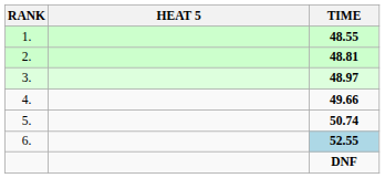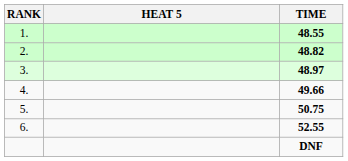2. | TIME: 48.81 -> 48.82
5. | TIME: 50.74 -> 50.75
6. | TIME: lightblue background -> no background
